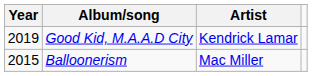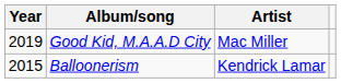Good Kid, M.A.A.D City | Artist: Kendrick Lamar -> Mac Miller
Balloonerism | Artist: Mac Miller -> Kendrick Lamar
